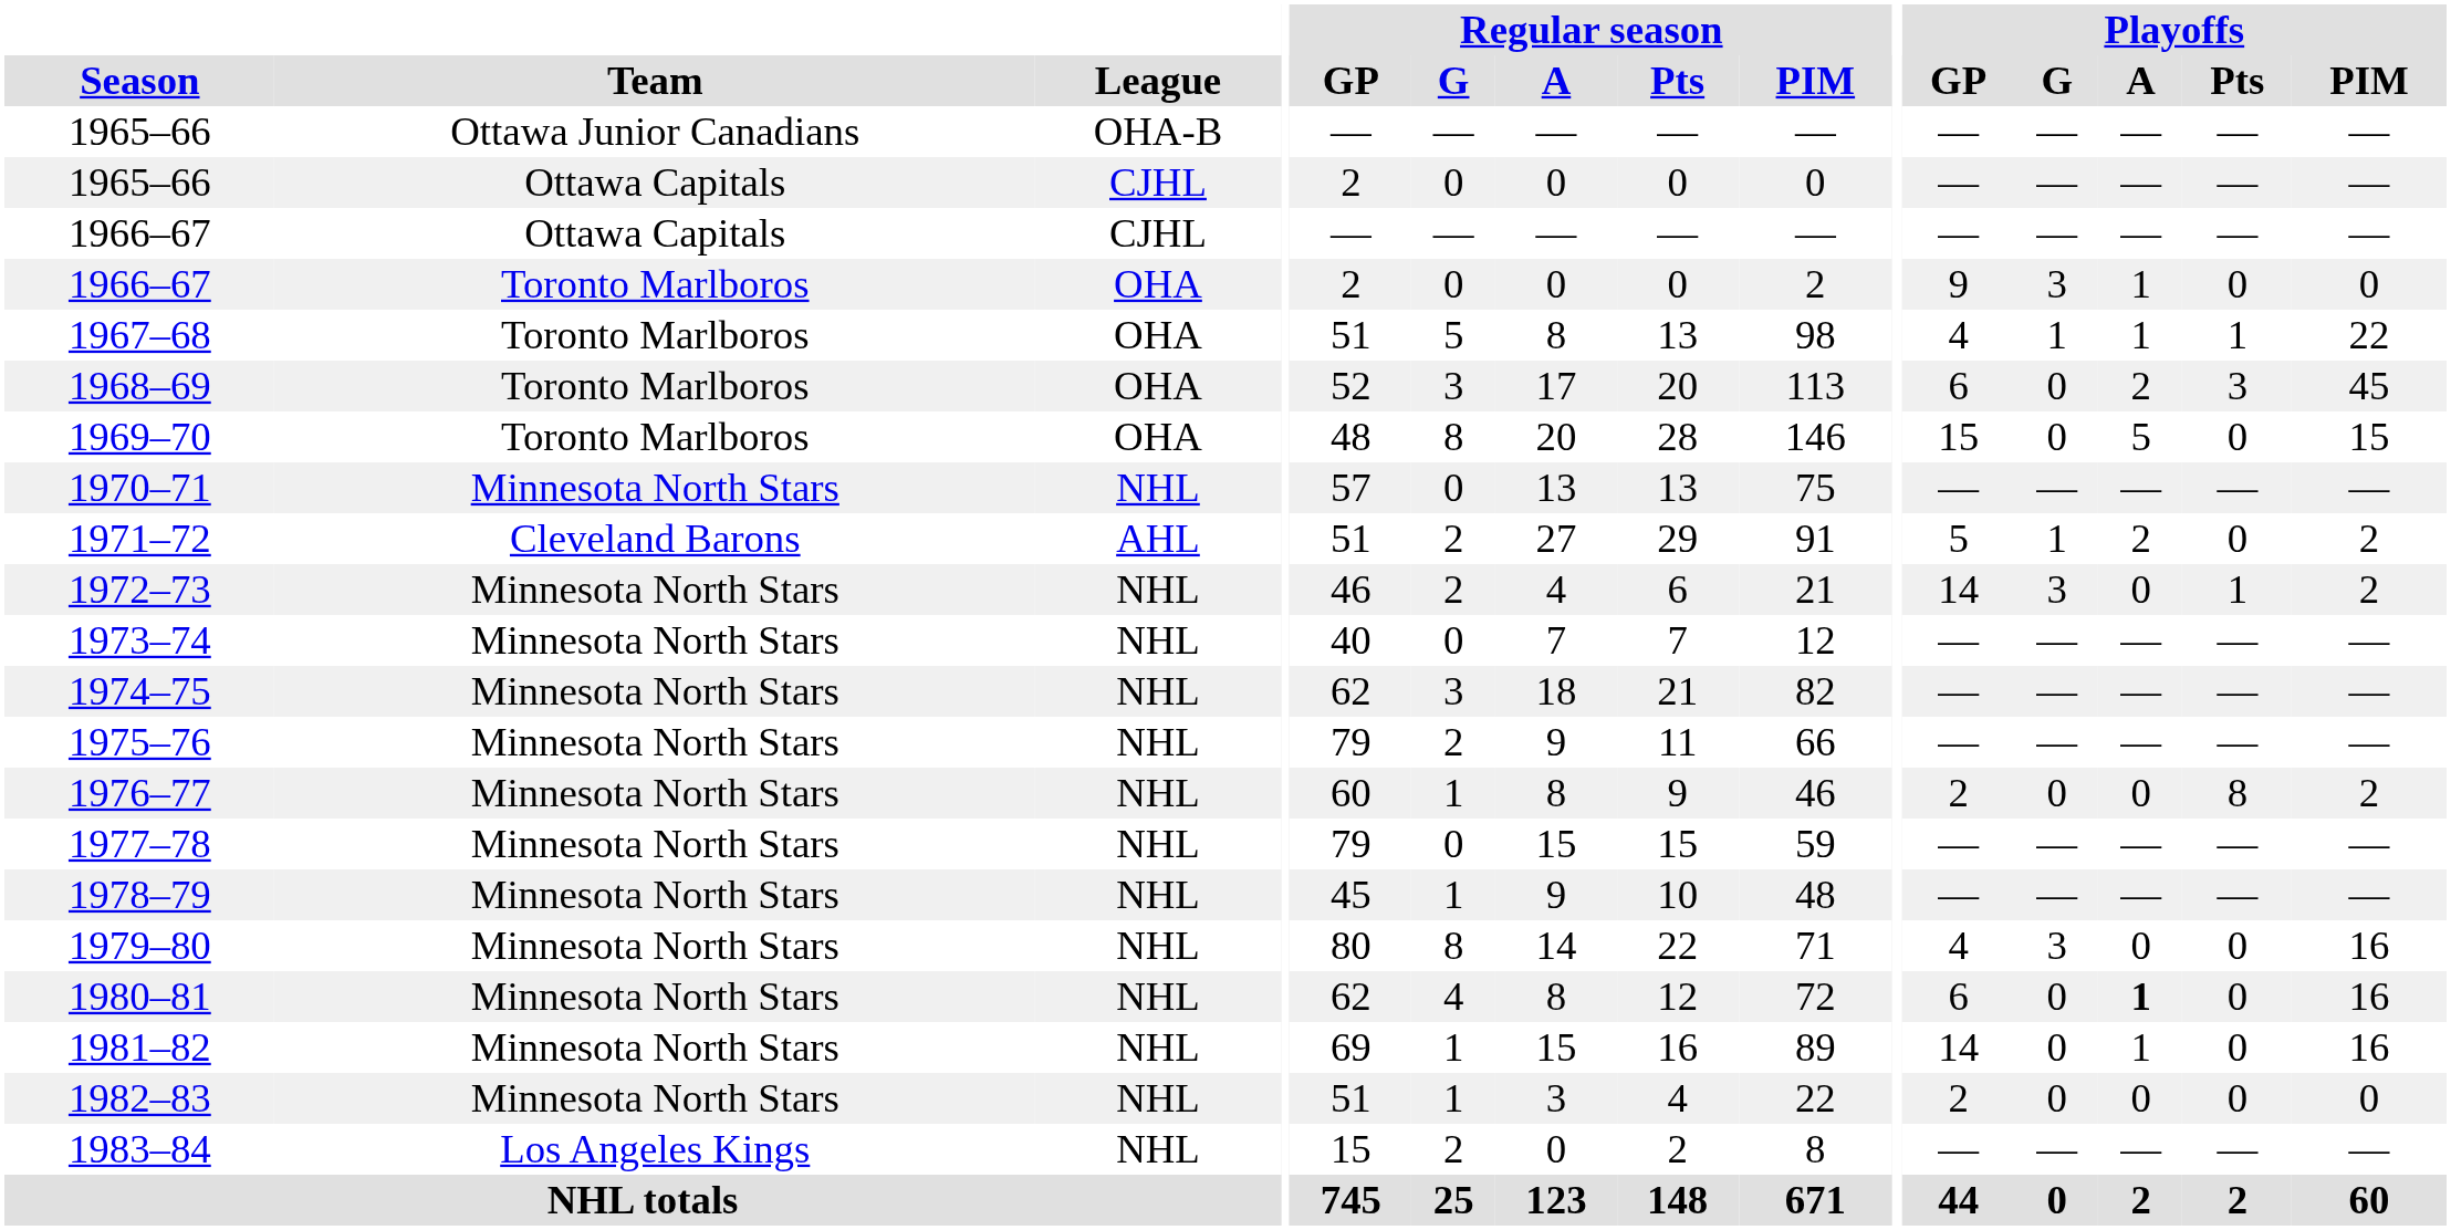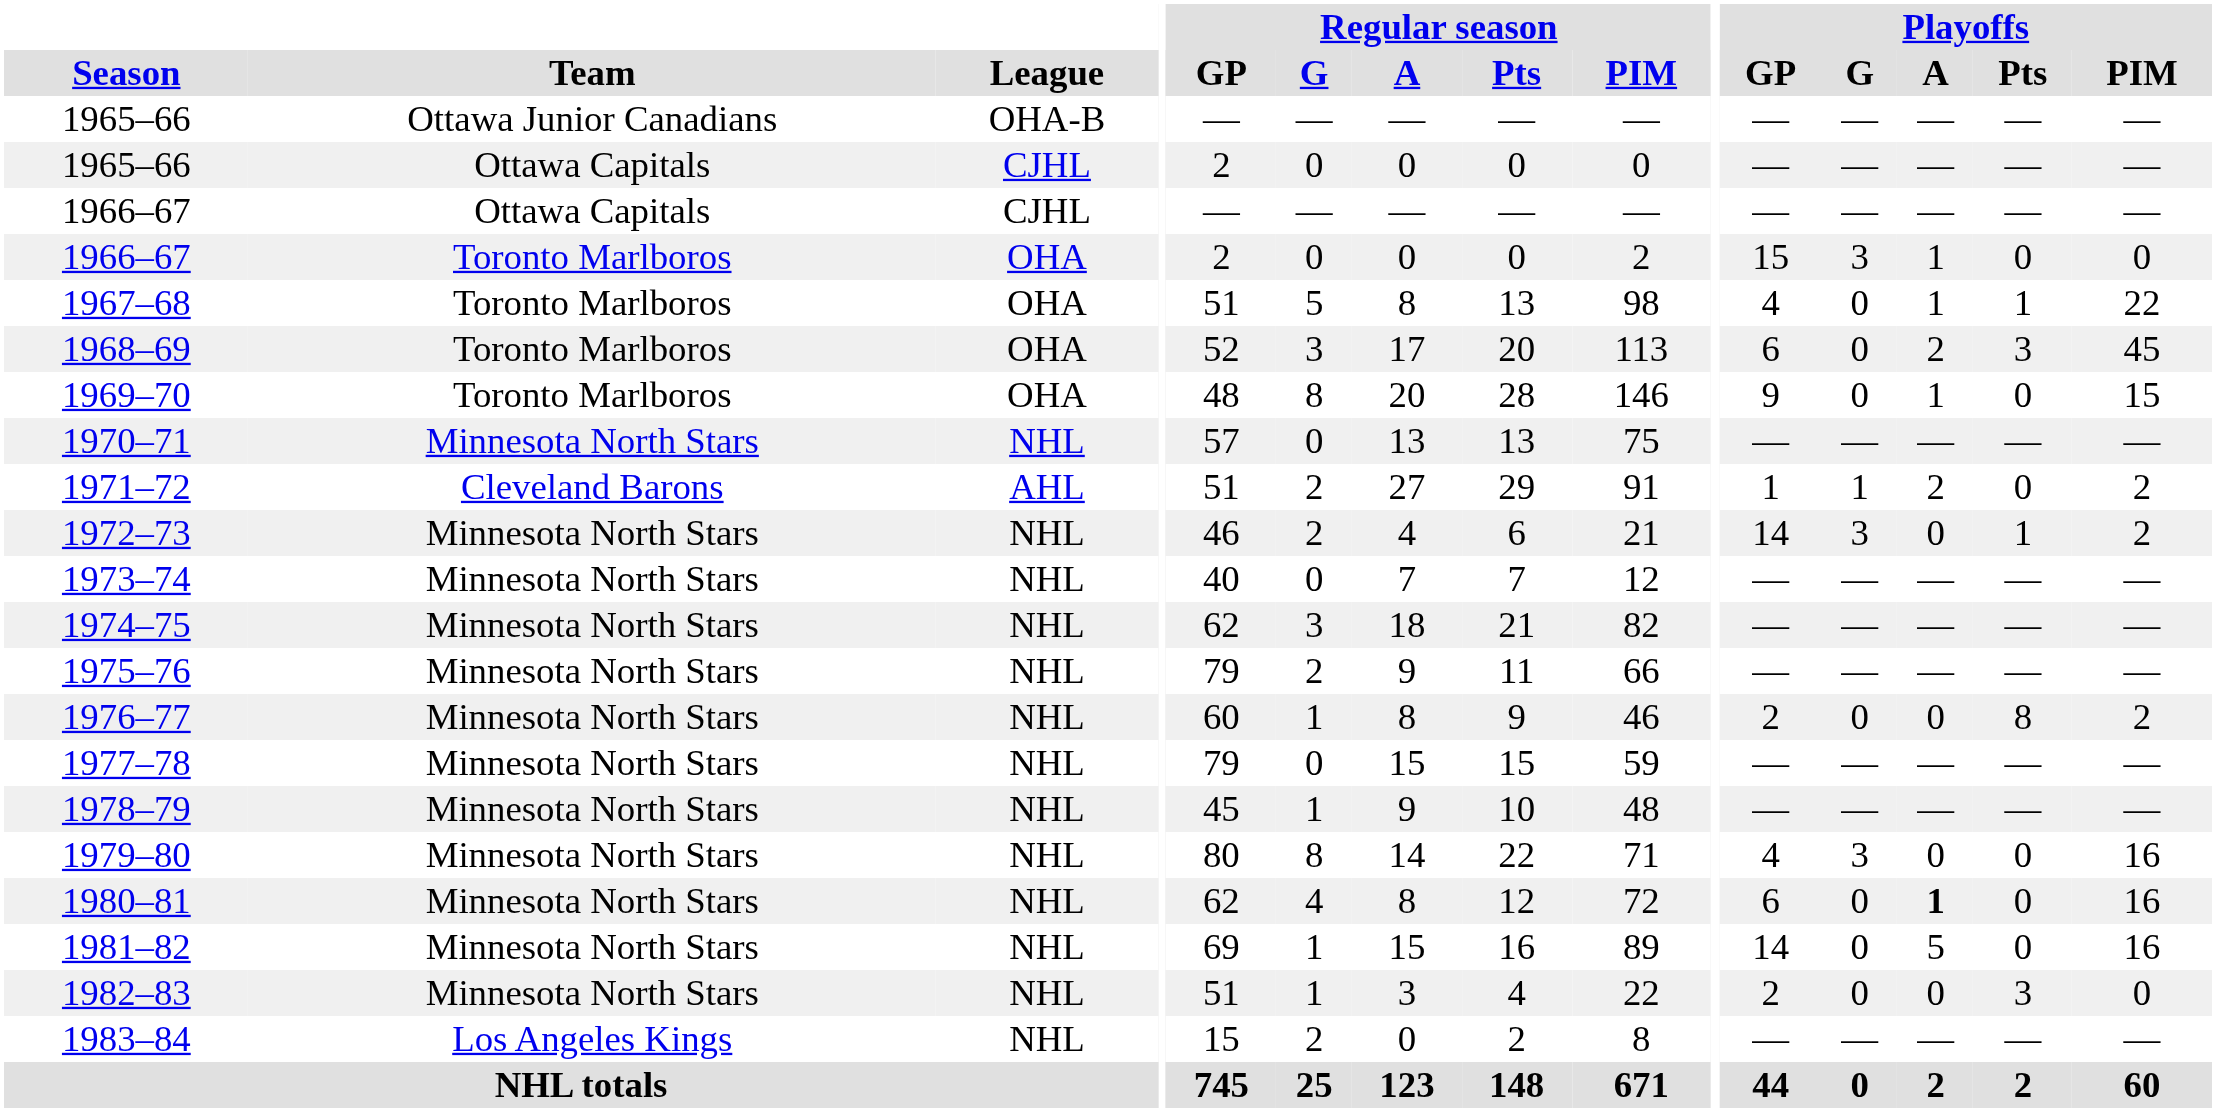1966–67 / Toronto Marlboros | Playoffs / GP: 9 -> 15
1967–68 | Playoffs / G: 1 -> 0
1969–70 | Playoffs / GP: 15 -> 9
1969–70 | Playoffs / A: 5 -> 1
1971–72 | Playoffs / GP: 5 -> 1
1981–82 | Playoffs / A: 1 -> 5
1982–83 | Playoffs / Pts: 0 -> 3
